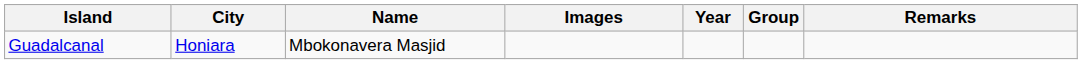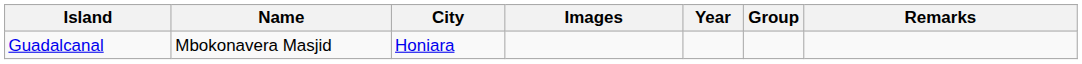columns swapped: City <-> Name
